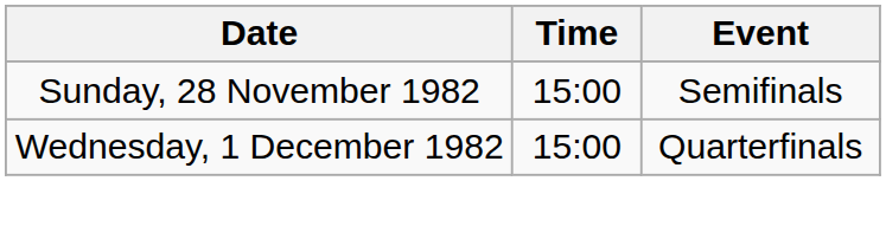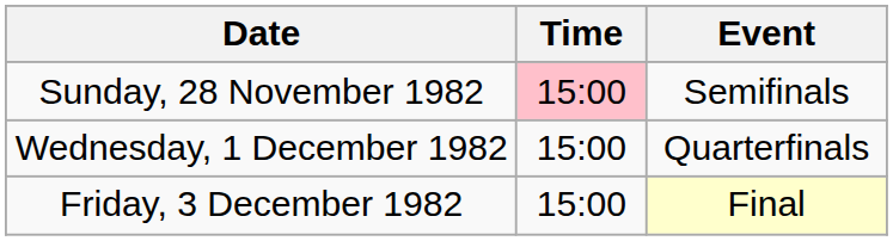Sunday, 28 November 1982 | Time: no background -> pink background
+ row: Friday, 3 December 1982 | 15:00 | Final
